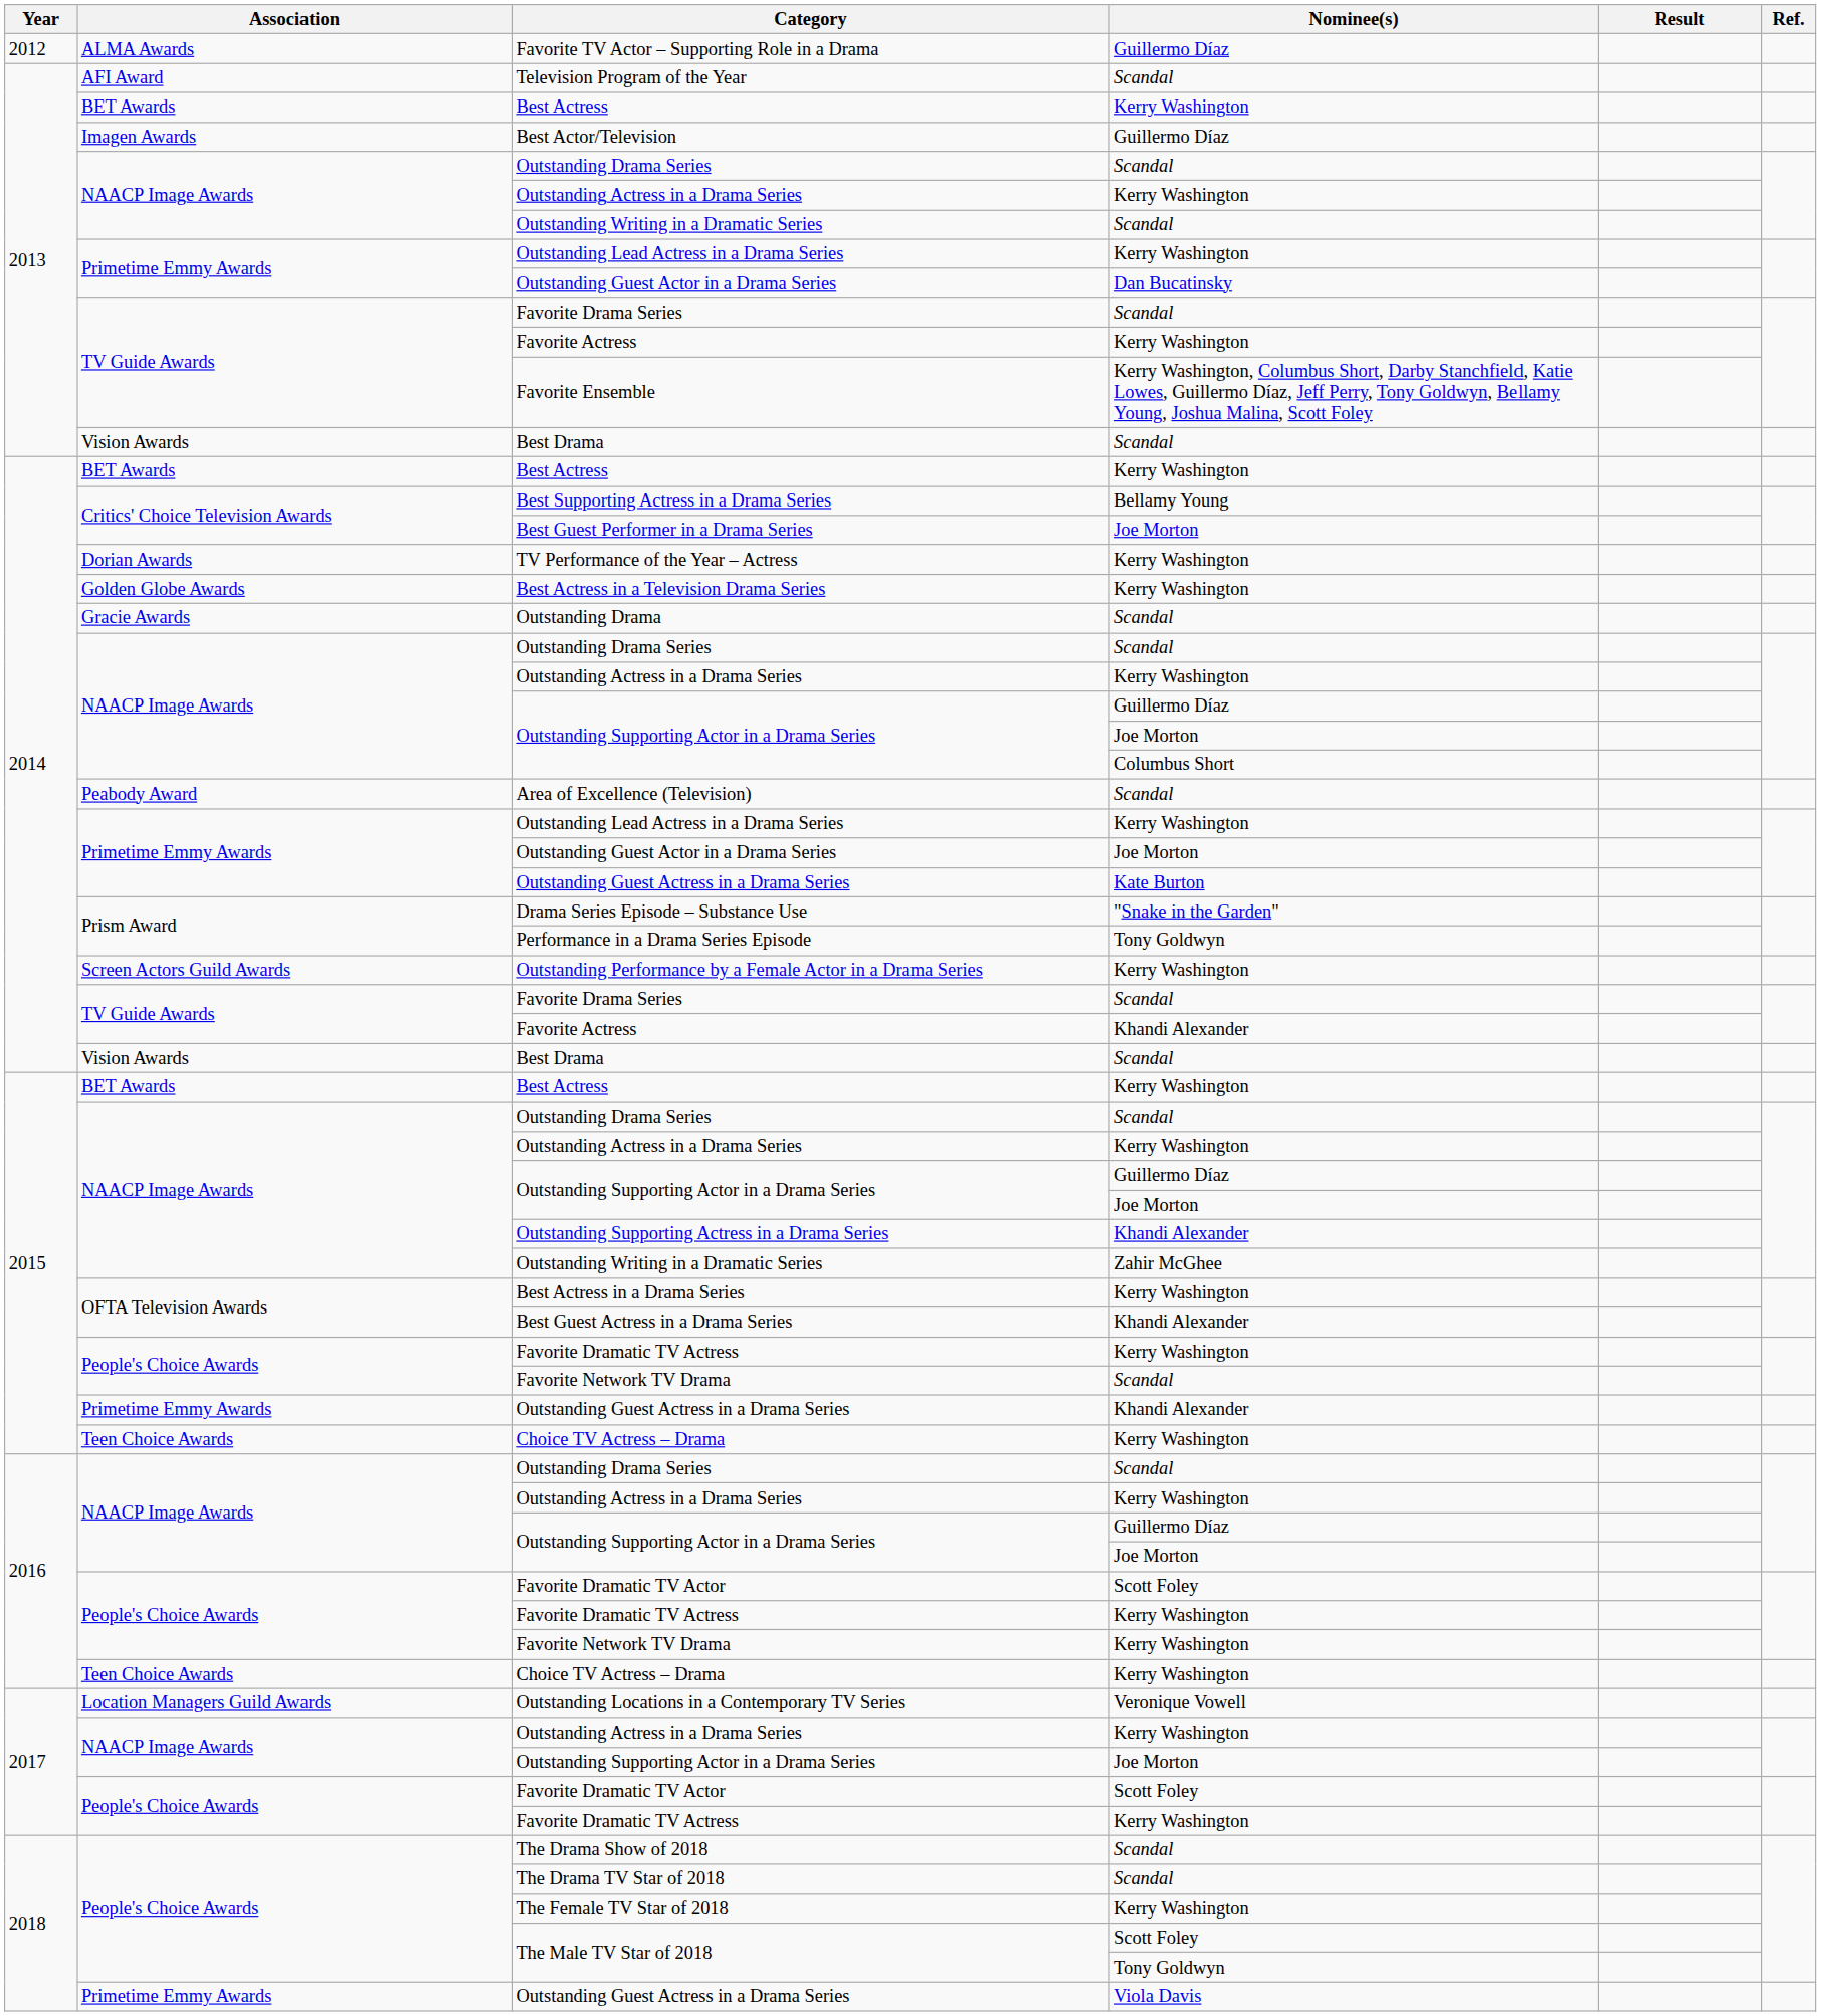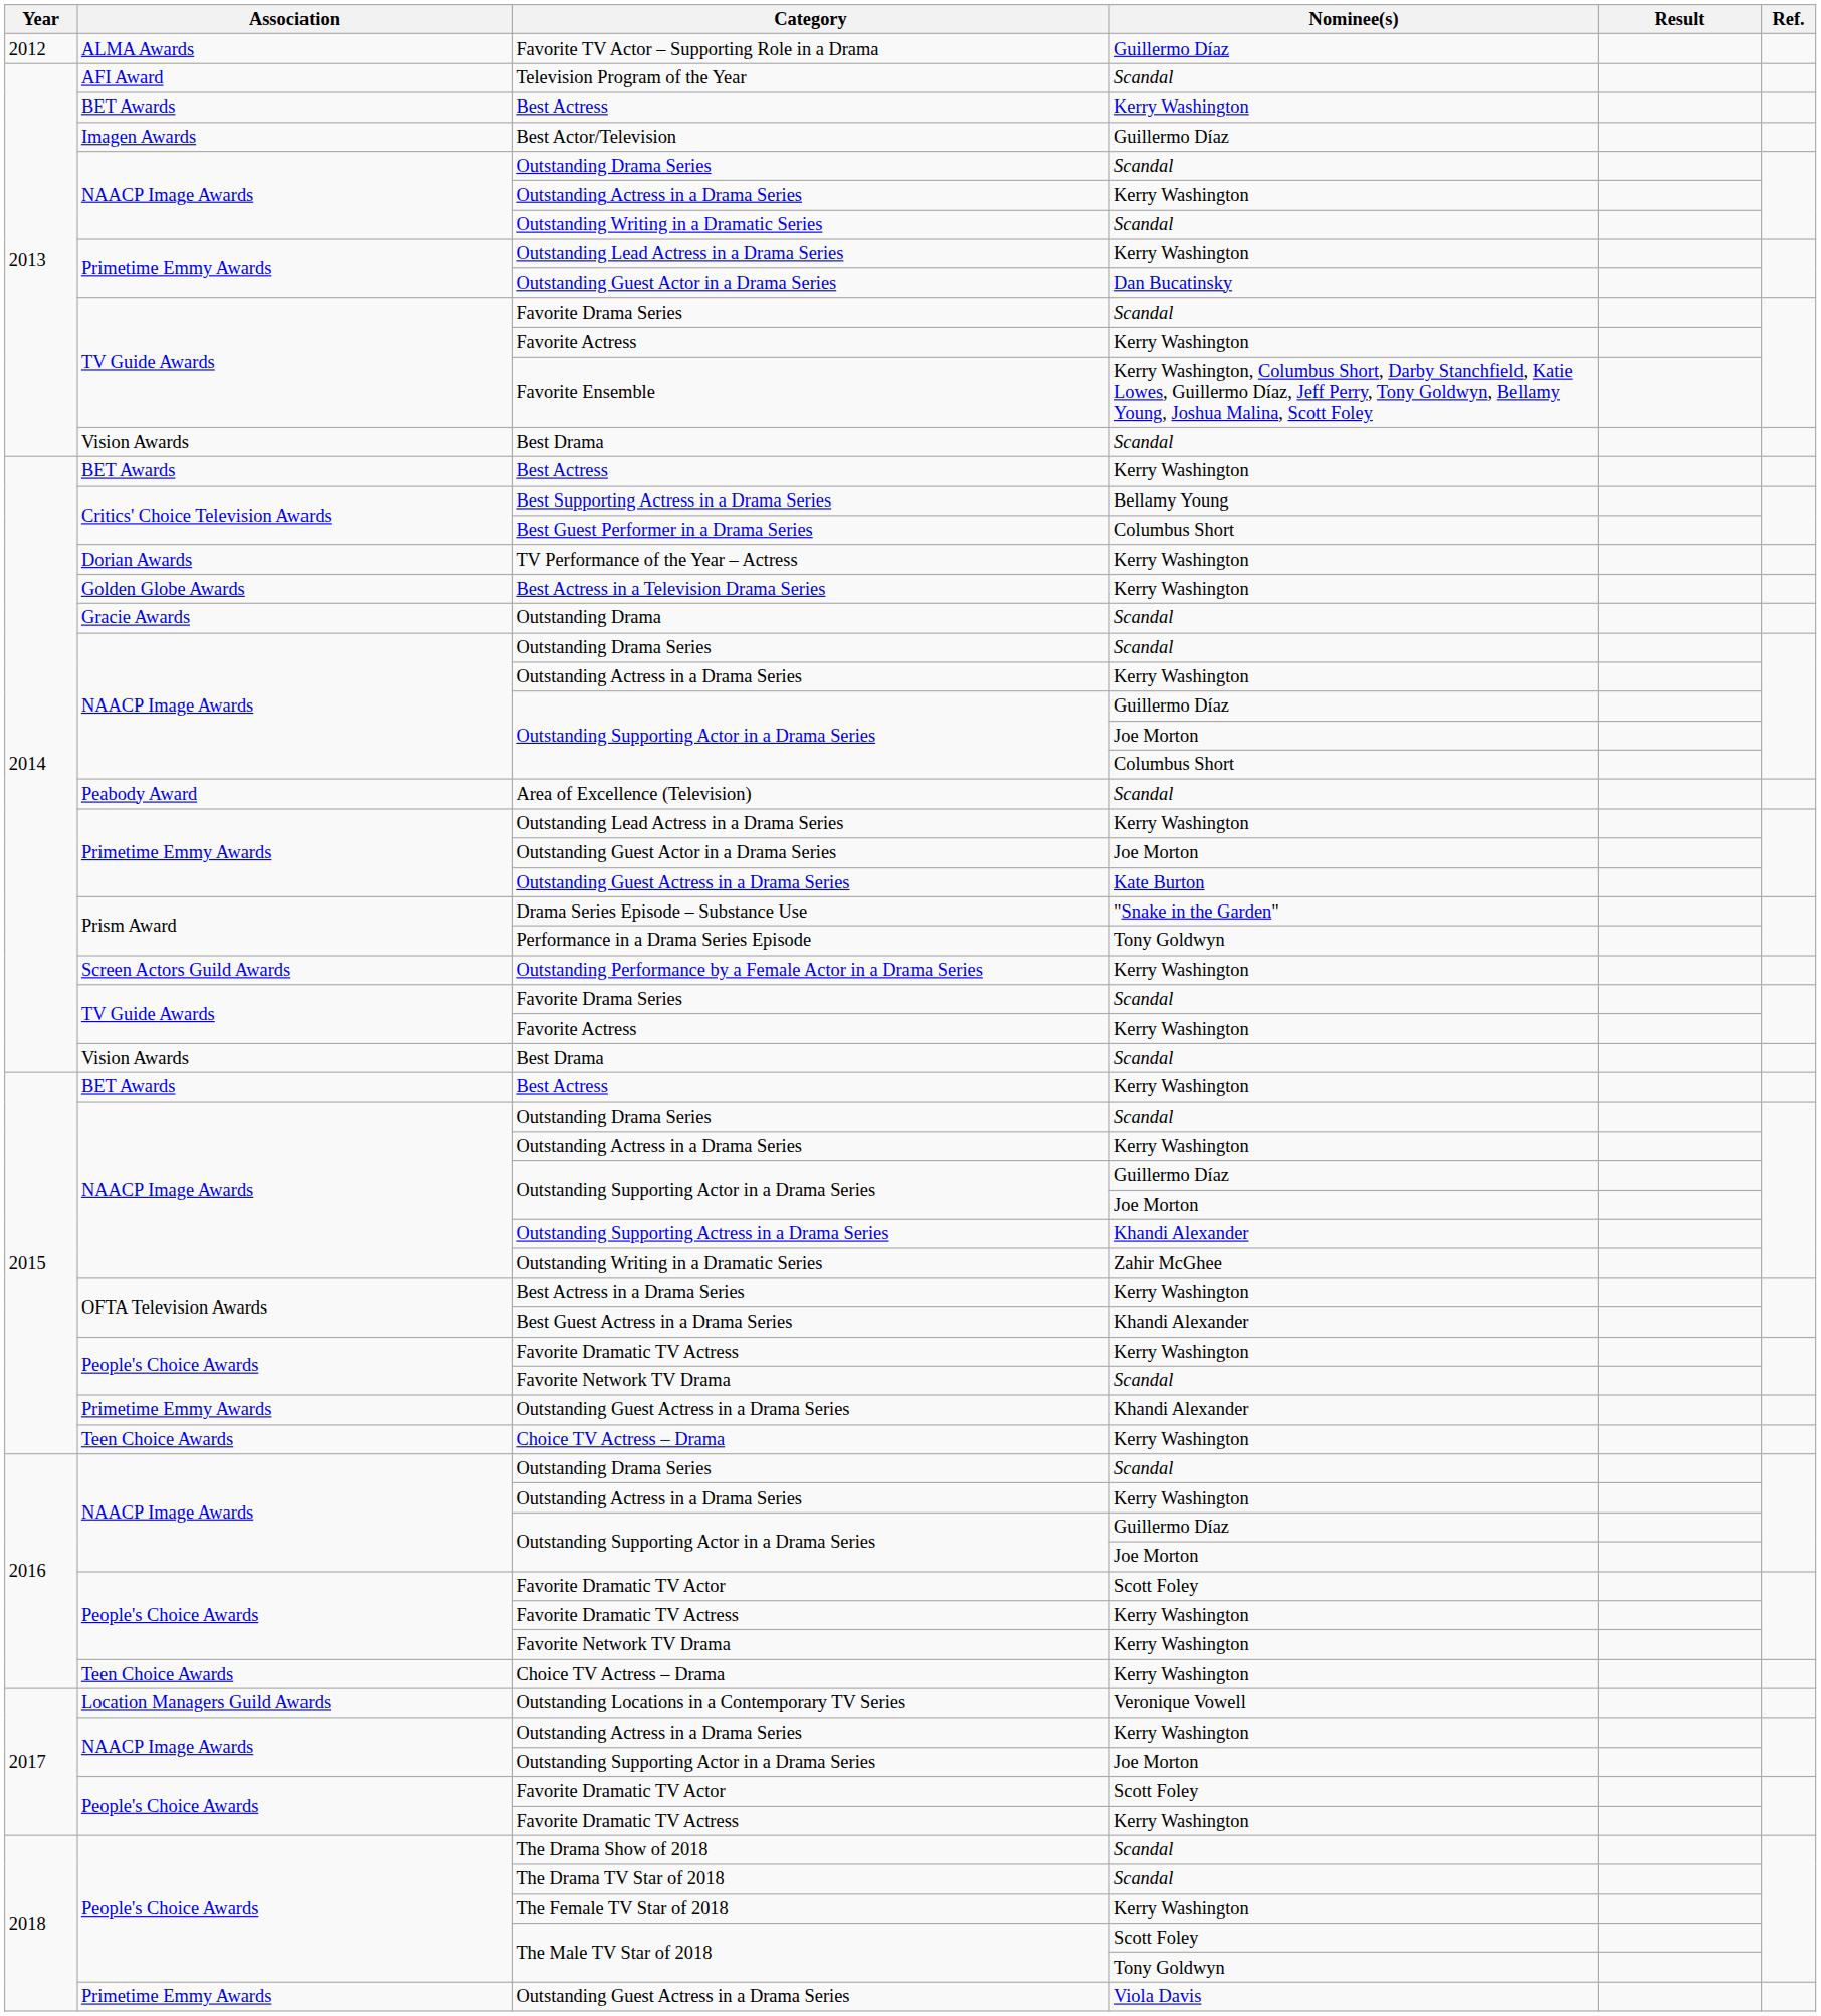Best Guest Performer in a Drama Series | Nominee(s): Joe Morton -> Columbus Short
2014 / Favorite Actress | Nominee(s): Khandi Alexander -> Kerry Washington
